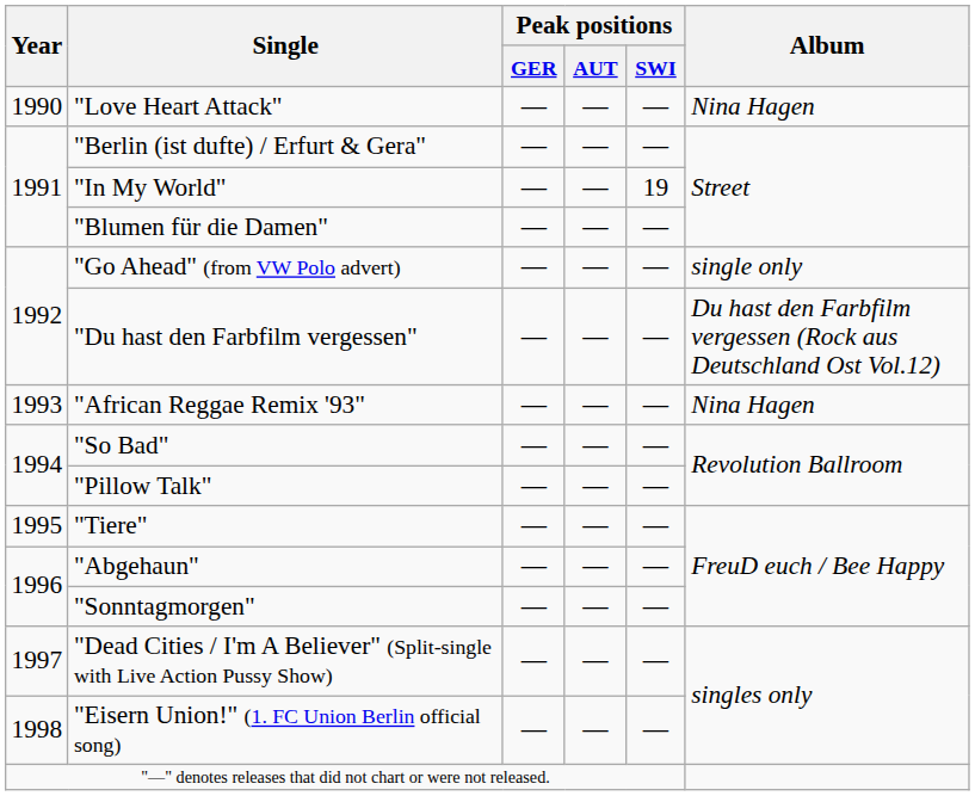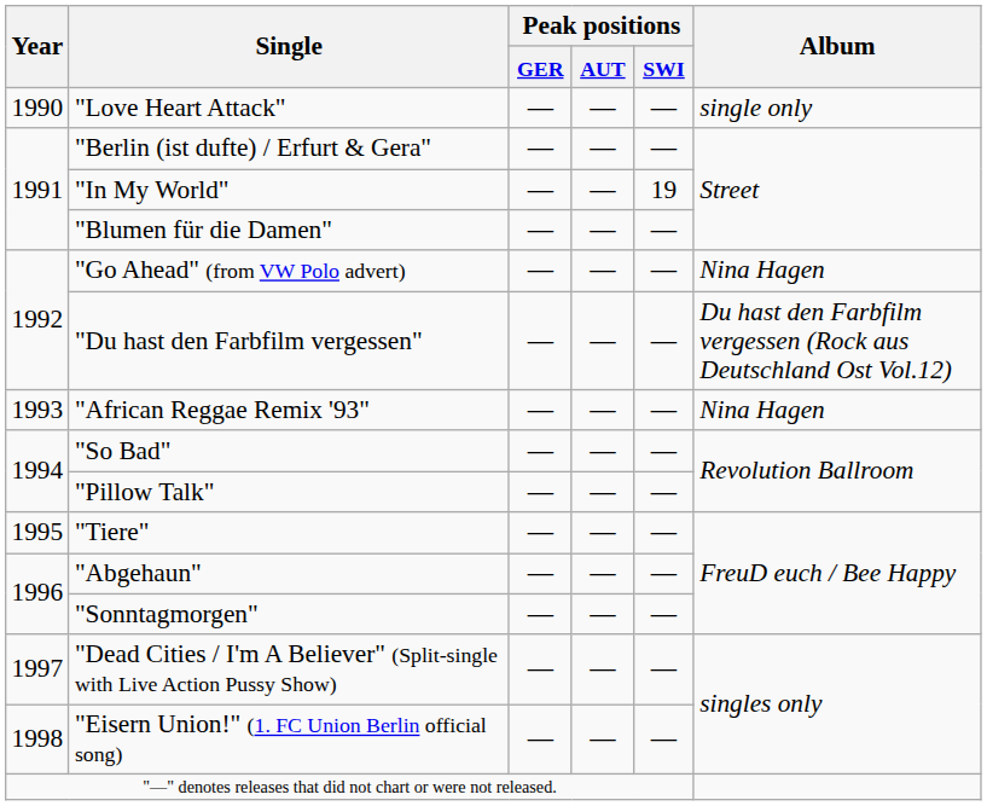"Love Heart Attack" | Album: Nina Hagen -> single only
"Go Ahead" (from VW Polo advert) | Album: single only -> Nina Hagen
